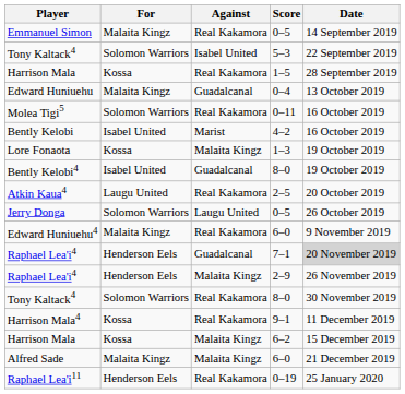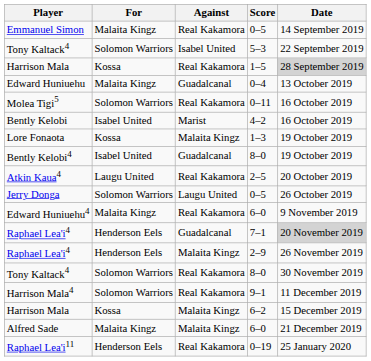Harrison Mala / 1–5 | Date: no background -> lightgrey background
Harrison Mala4 | For: Kossa -> Solomon Warriors
